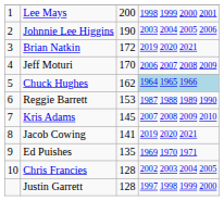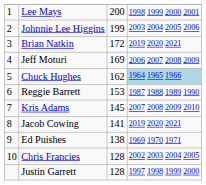Johnnie Lee Higgins | column 3: 190 -> 199
Jeff Moturi | column 3: 170 -> 169
Ed Puishes | column 3: 135 -> 138
